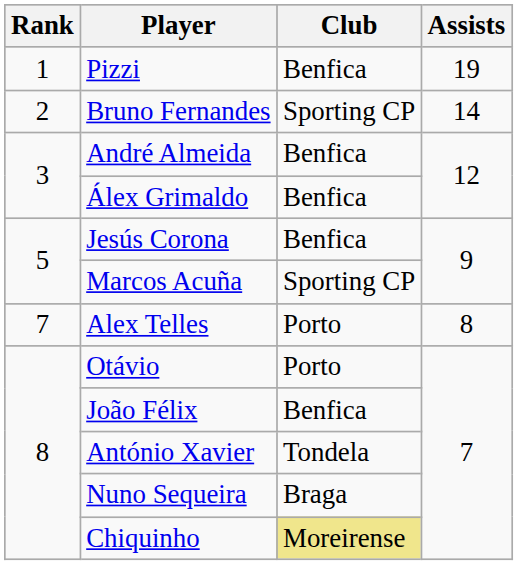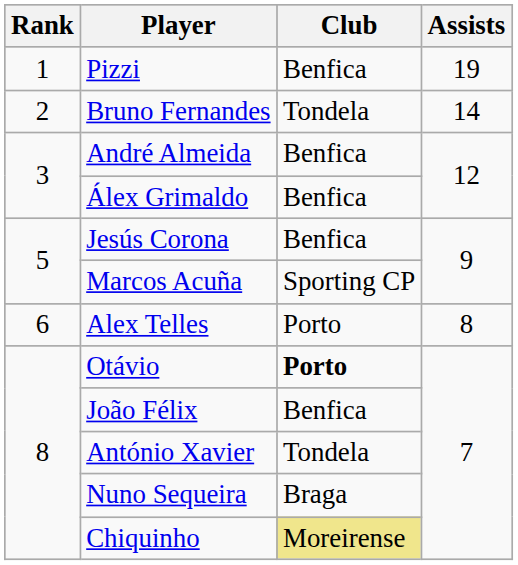Bruno Fernandes | Club: Sporting CP -> Tondela
Alex Telles | Rank: 7 -> 6
Otávio | Club: normal -> bold
